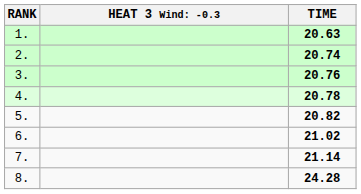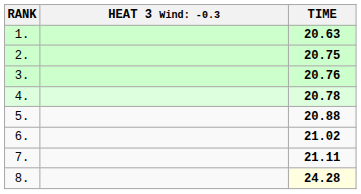2. | TIME: 20.74 -> 20.75
5. | TIME: 20.82 -> 20.88
7. | TIME: 21.14 -> 21.11
8. | TIME: no background -> lightyellow background
